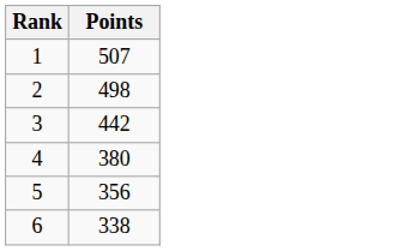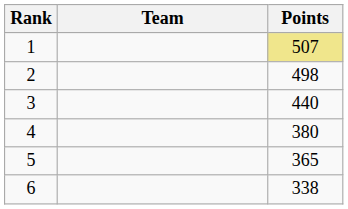+ column: Team
1 | Points: no background -> khaki background
3 | Points: 442 -> 440
5 | Points: 356 -> 365
